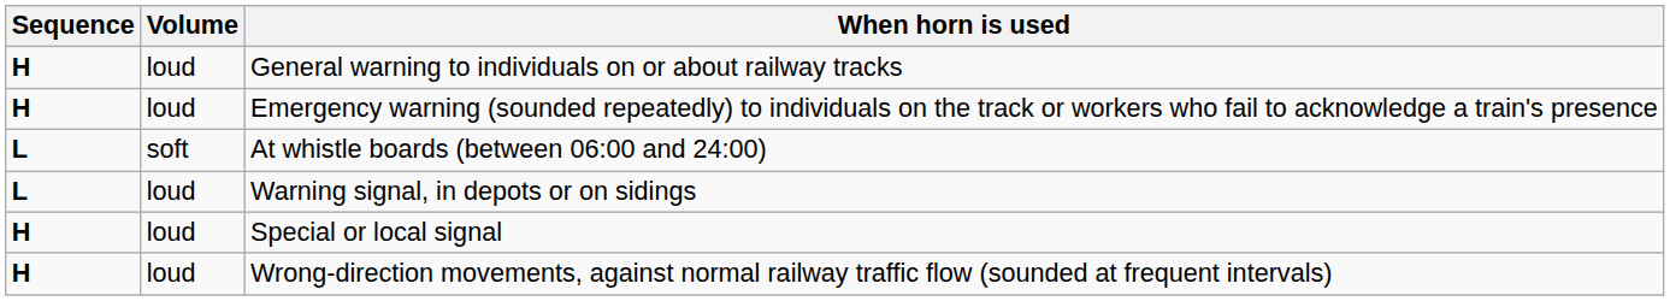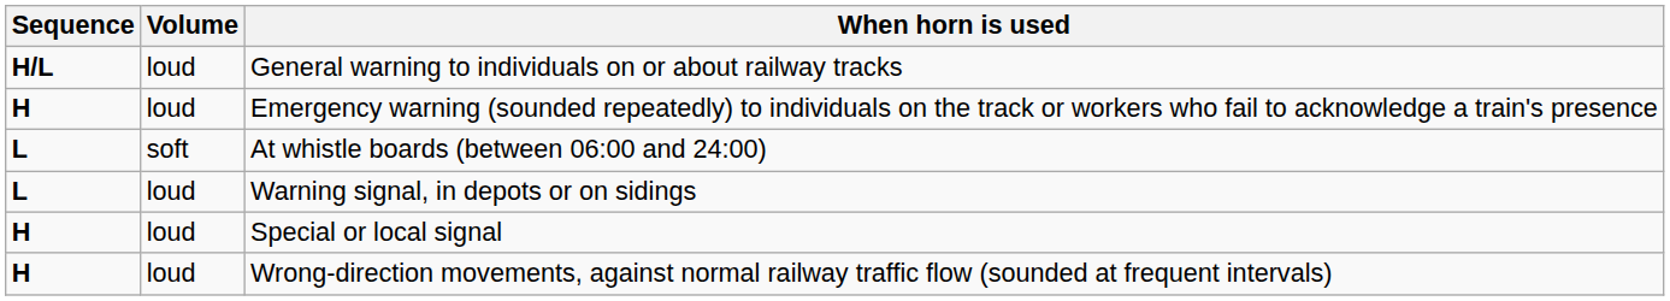General warning to individuals on or about railway tracks | Sequence: H -> H/L
